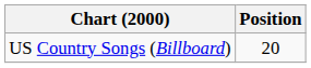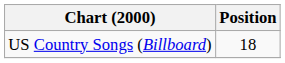US Country Songs (Billboard) | Position: 20 -> 18
